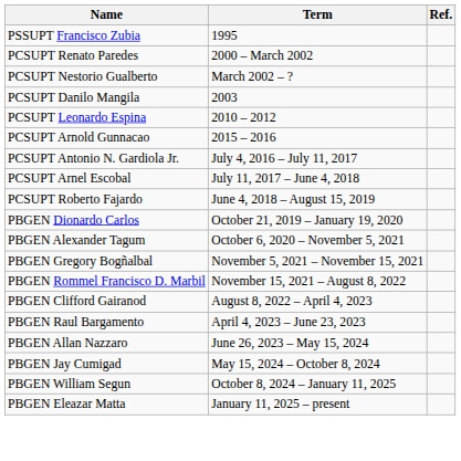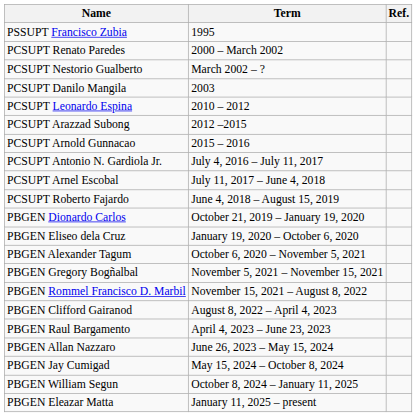+ row: PCSUPT Arazzad Subong | 2012 –2015
+ row: PBGEN Eliseo dela Cruz | January 19, 2020 – October 6, 2020
